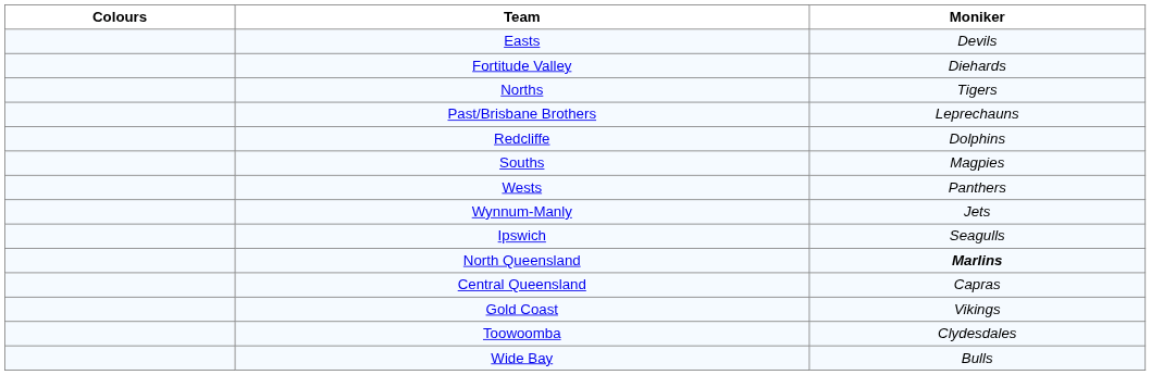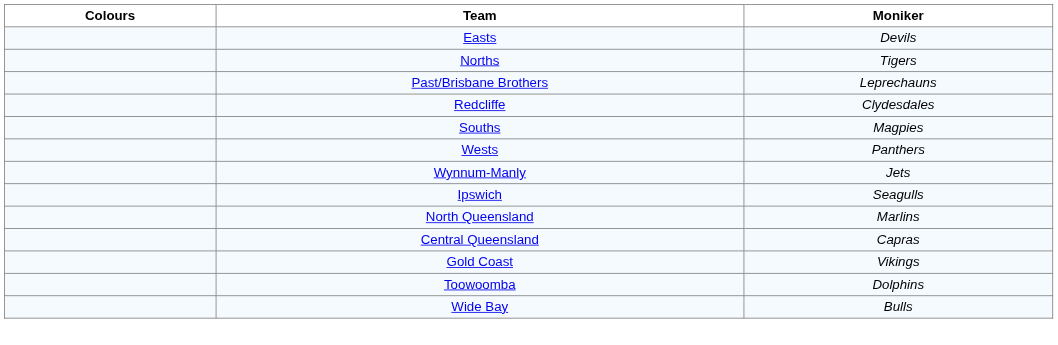- row: Fortitude Valley | Diehards
Redcliffe | Moniker: Dolphins -> Clydesdales
North Queensland | Moniker: bold -> normal
Toowoomba | Moniker: Clydesdales -> Dolphins
